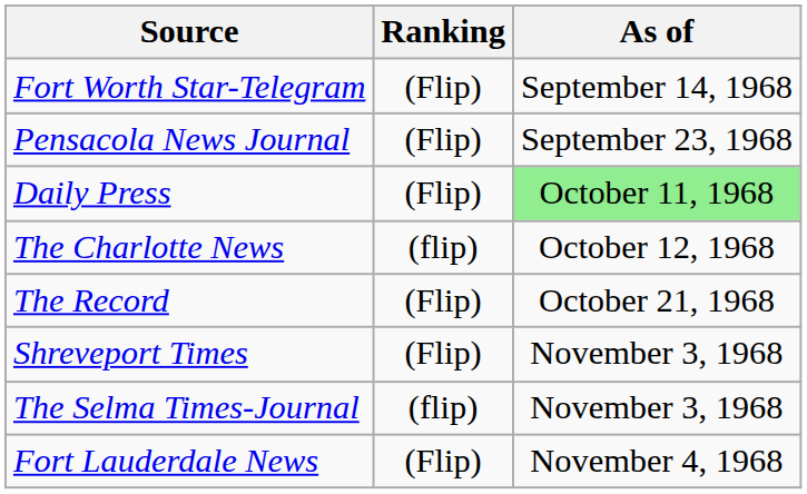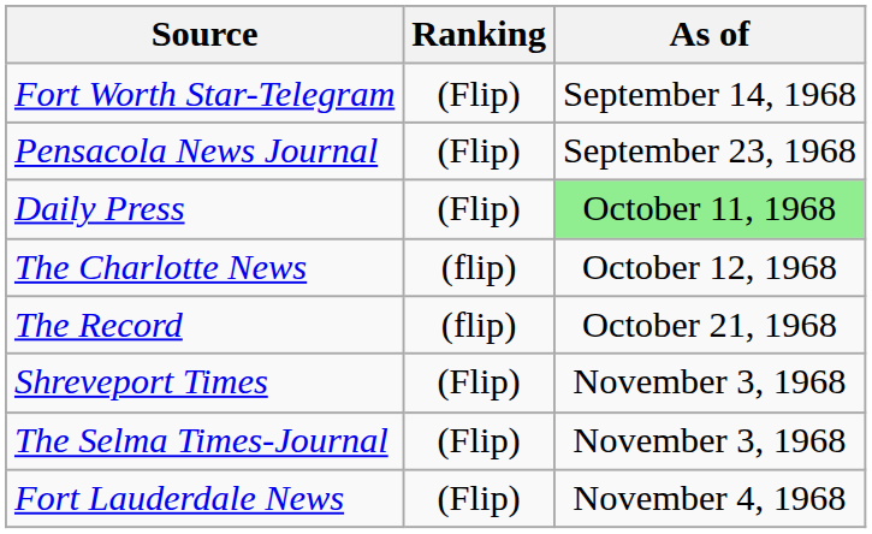The Record | Ranking: (Flip) -> (flip)
The Selma Times-Journal | Ranking: (flip) -> (Flip)
